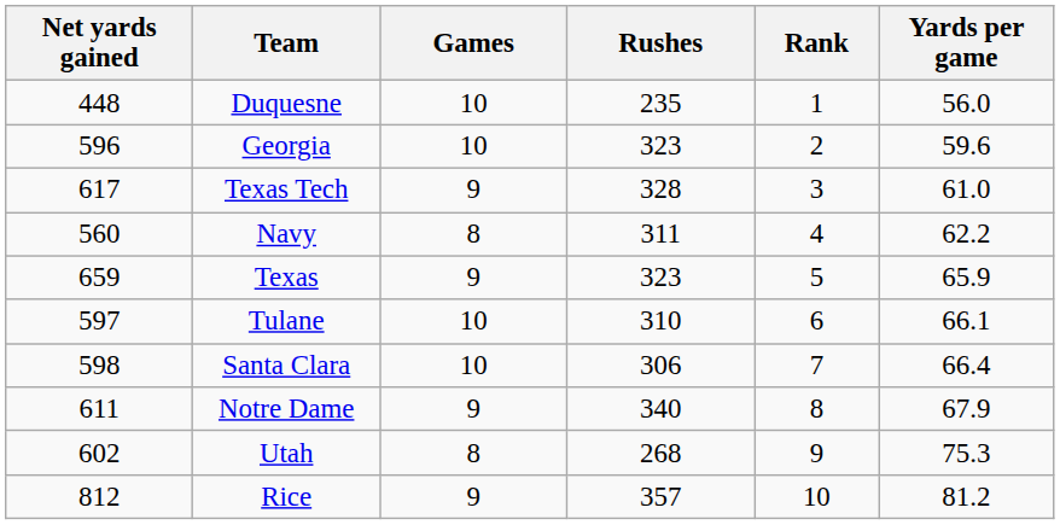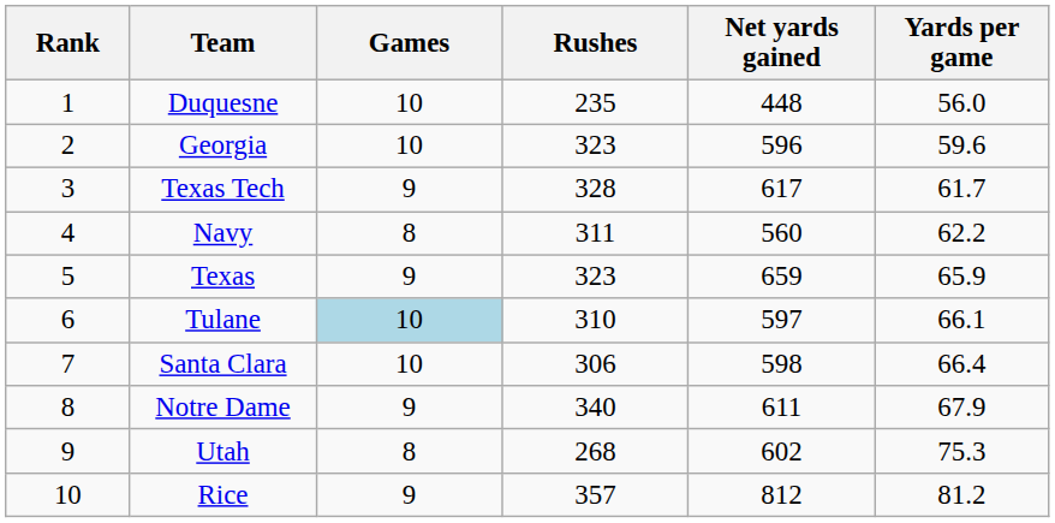columns swapped: Rank <-> Net yards gained
Texas Tech | Yards per game: 61.0 -> 61.7
Tulane | Games: no background -> lightblue background
